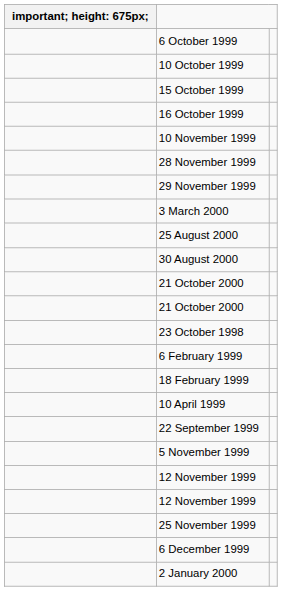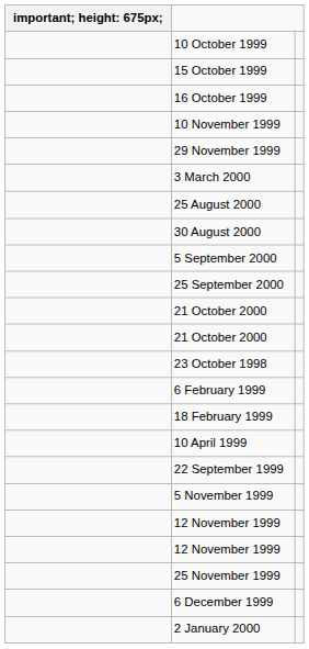- row: 6 October 1999
- row: 28 November 1999
+ row: 5 September 2000
+ row: 25 September 2000
